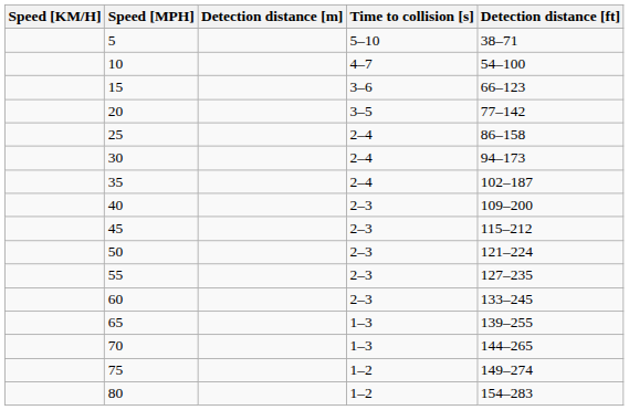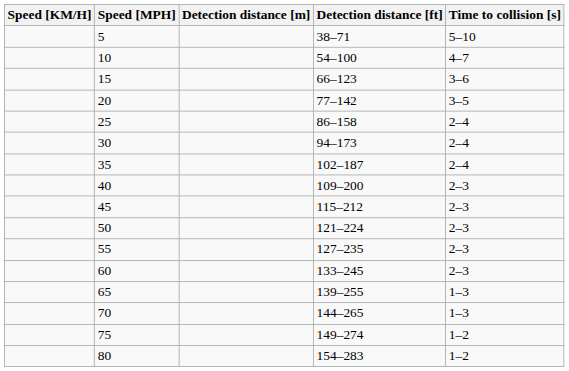columns swapped: Detection distance [ft] <-> Time to collision [s]
